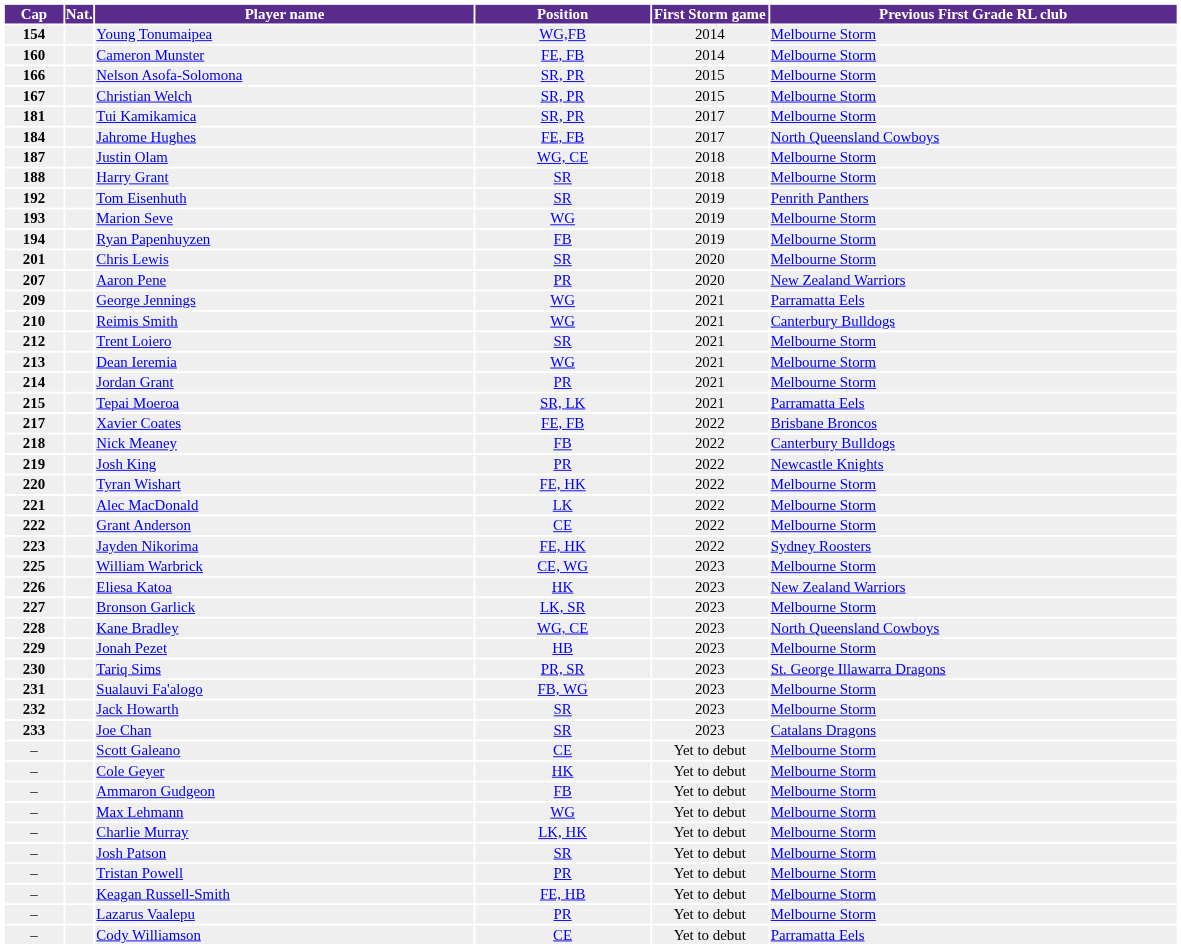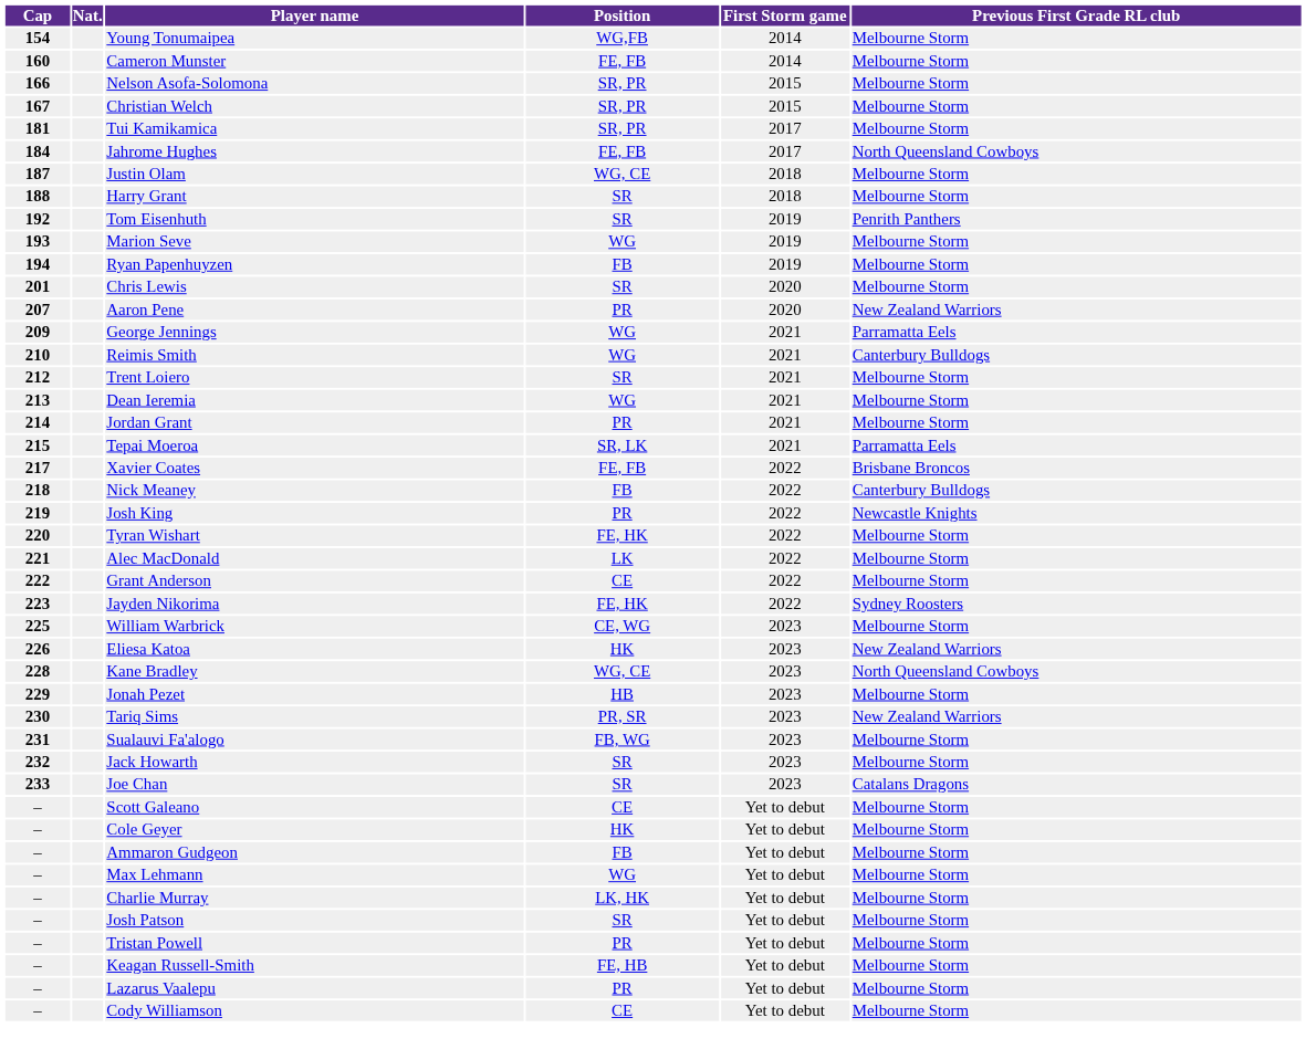- row: 227 | Bronson Garlick | LK, SR | 2023 | Melbourne Storm
Tariq Sims | Previous First Grade RL club: St. George Illawarra Dragons -> New Zealand Warriors
Cody Williamson | Previous First Grade RL club: Parramatta Eels -> Melbourne Storm
